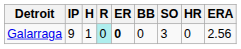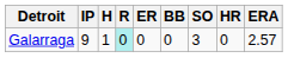Galarraga | ER: bold -> normal
Galarraga | ERA: 2.56 -> 2.57
